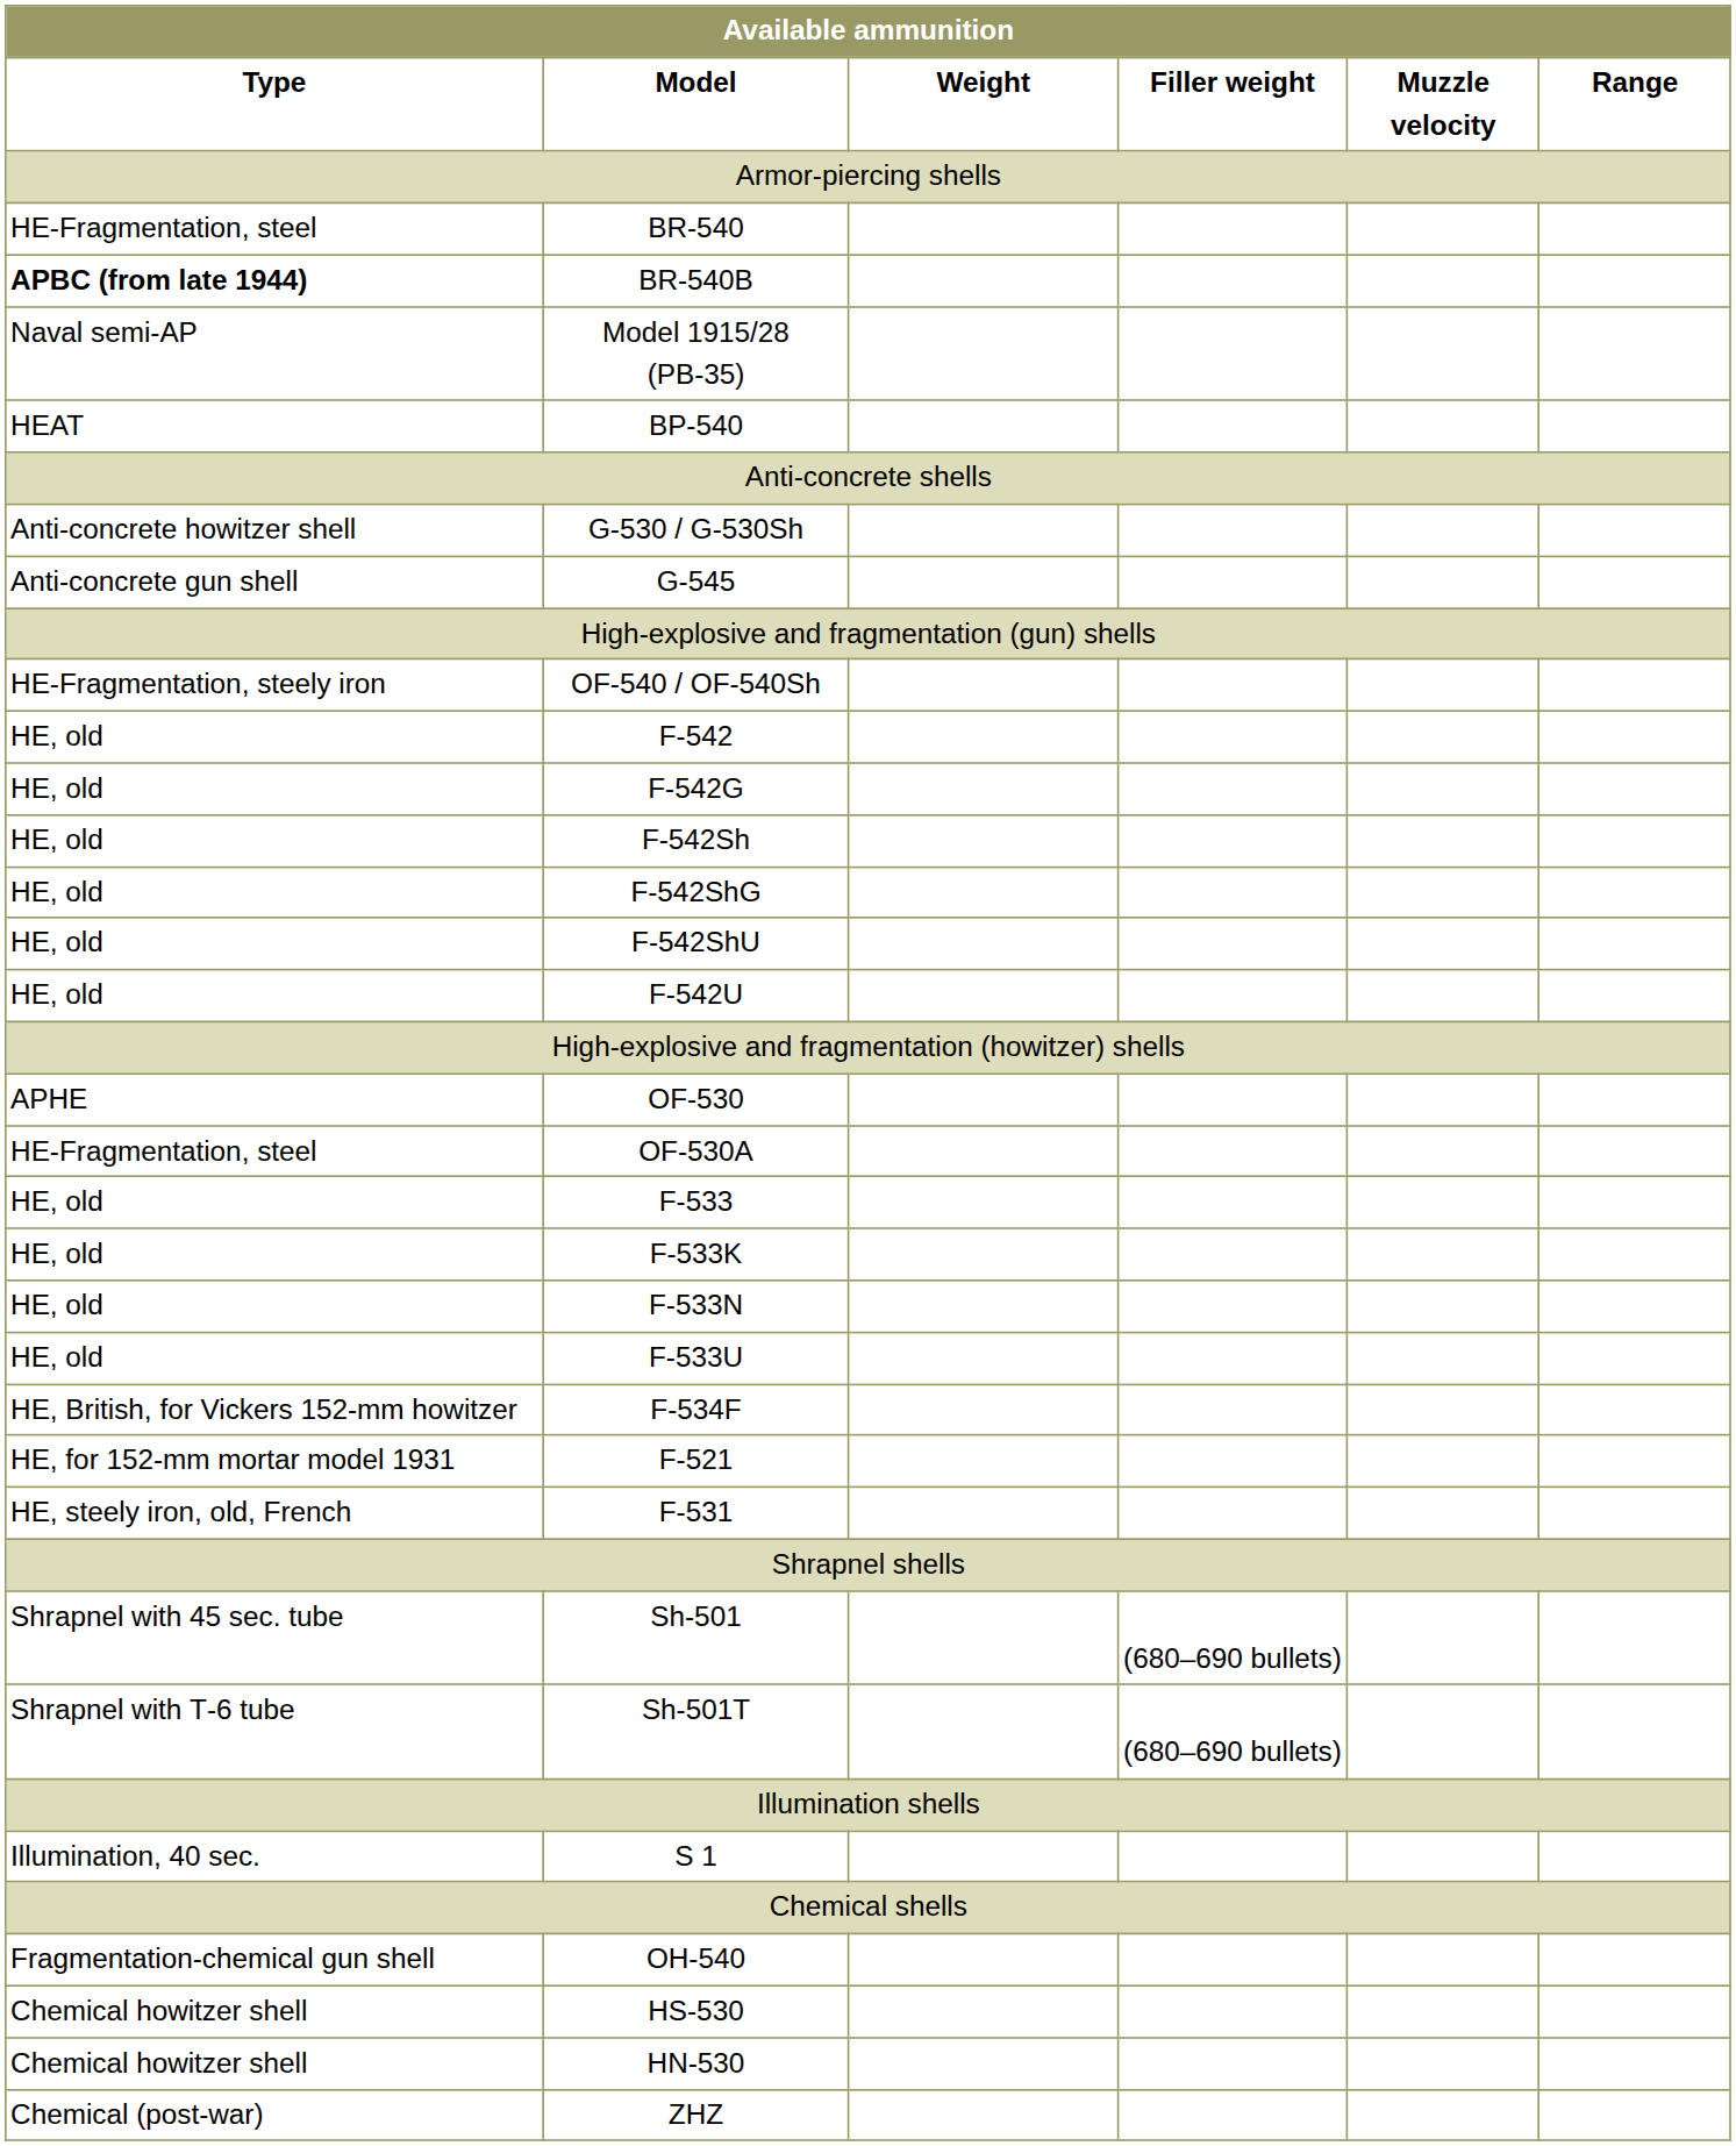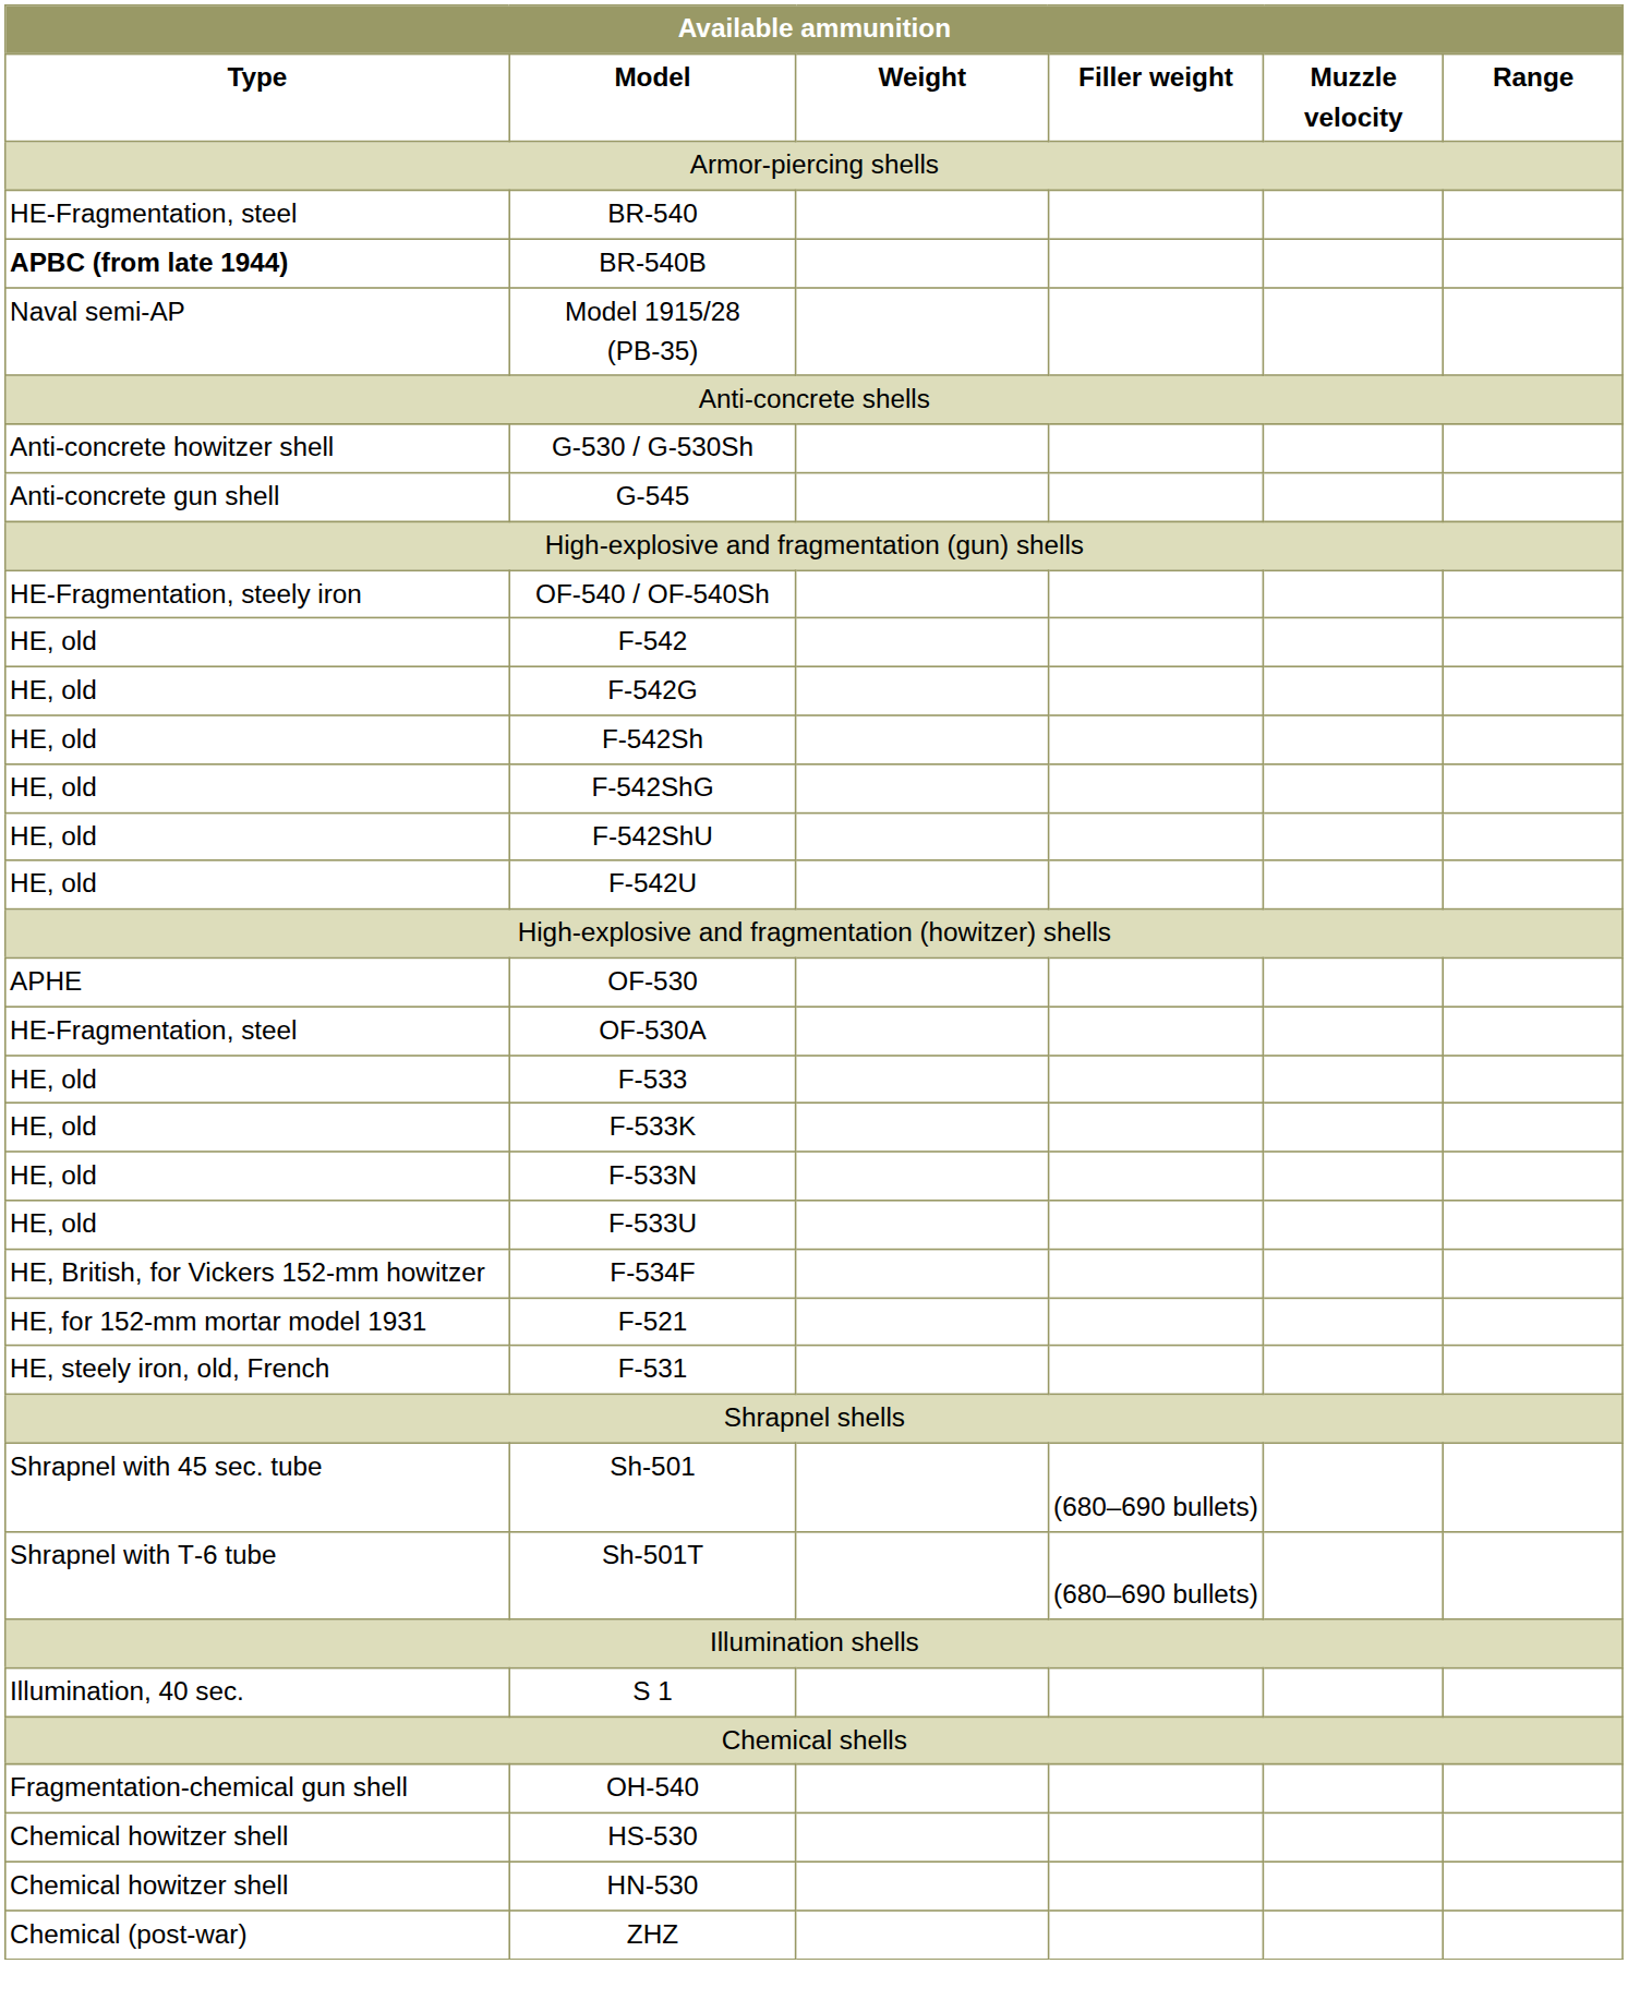- row: HEAT | BP-540
